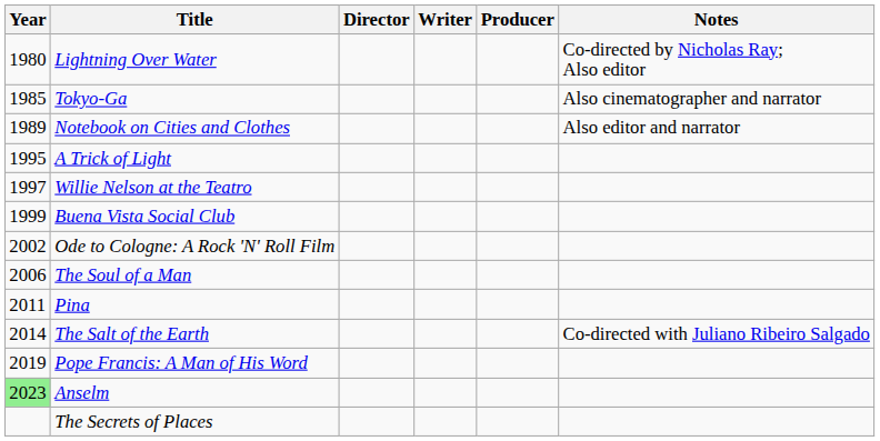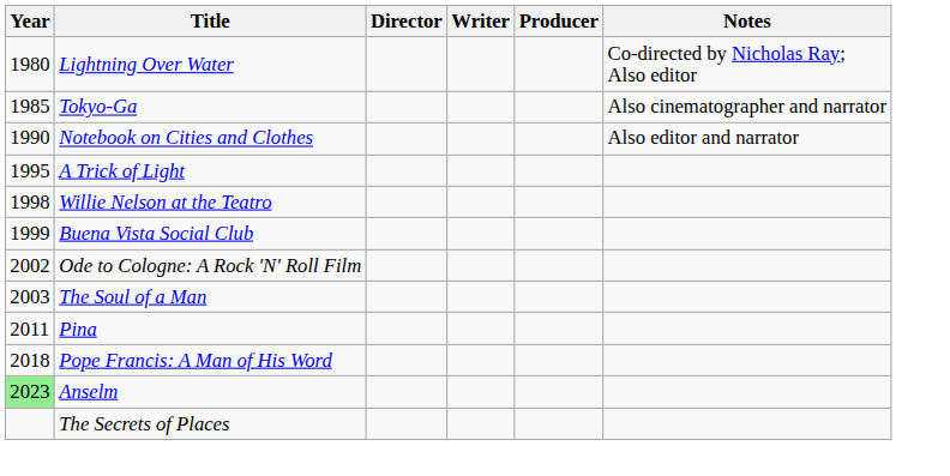Notebook on Cities and Clothes | Year: 1989 -> 1990
Willie Nelson at the Teatro | Year: 1997 -> 1998
The Soul of a Man | Year: 2006 -> 2003
- row: 2014 | The Salt of the Earth | Co-directed with Juliano Ribeiro Salgado
Pope Francis: A Man of His Word | Year: 2019 -> 2018
